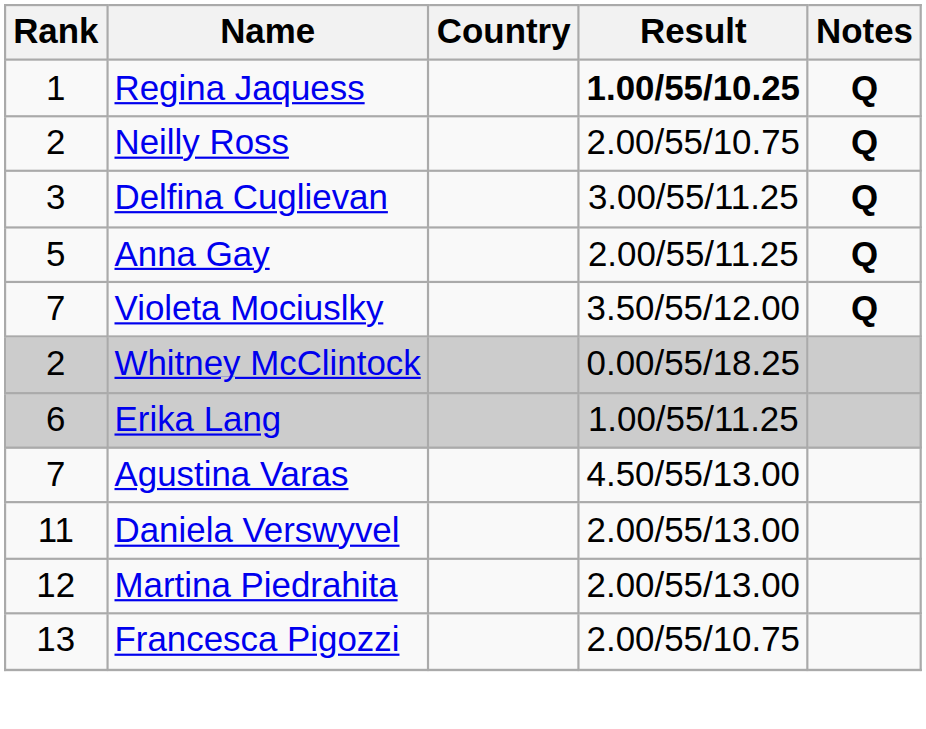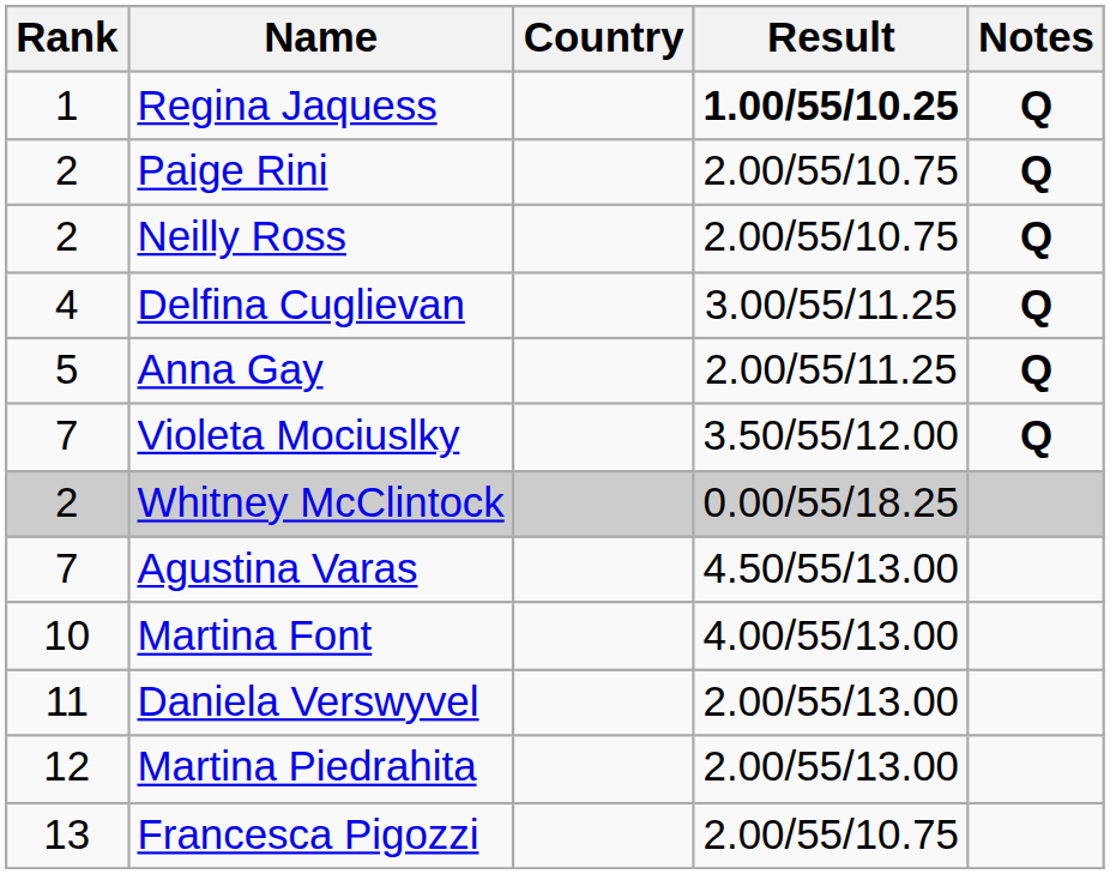+ row: 2 | Paige Rini | 2.00/55/10.75 | Q
Delfina Cuglievan | Rank: 3 -> 4
- row: 6 | Erika Lang | 1.00/55/11.25
+ row: 10 | Martina Font | 4.00/55/13.00
